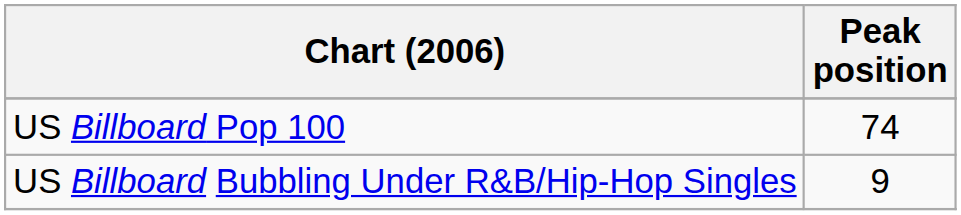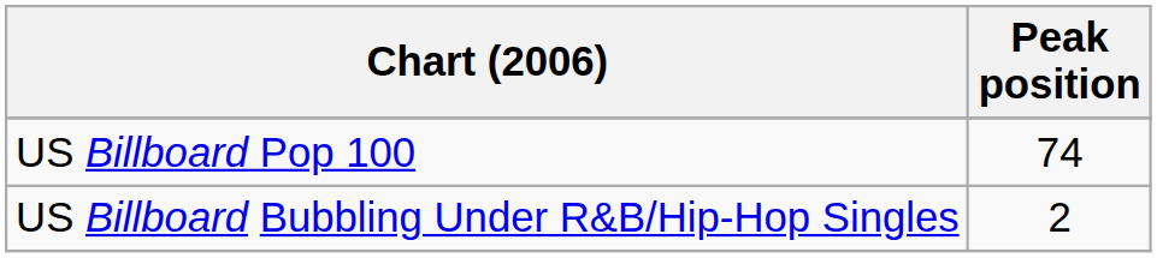US Billboard Bubbling Under R&B/Hip-Hop Singles | Peak position: 9 -> 2
